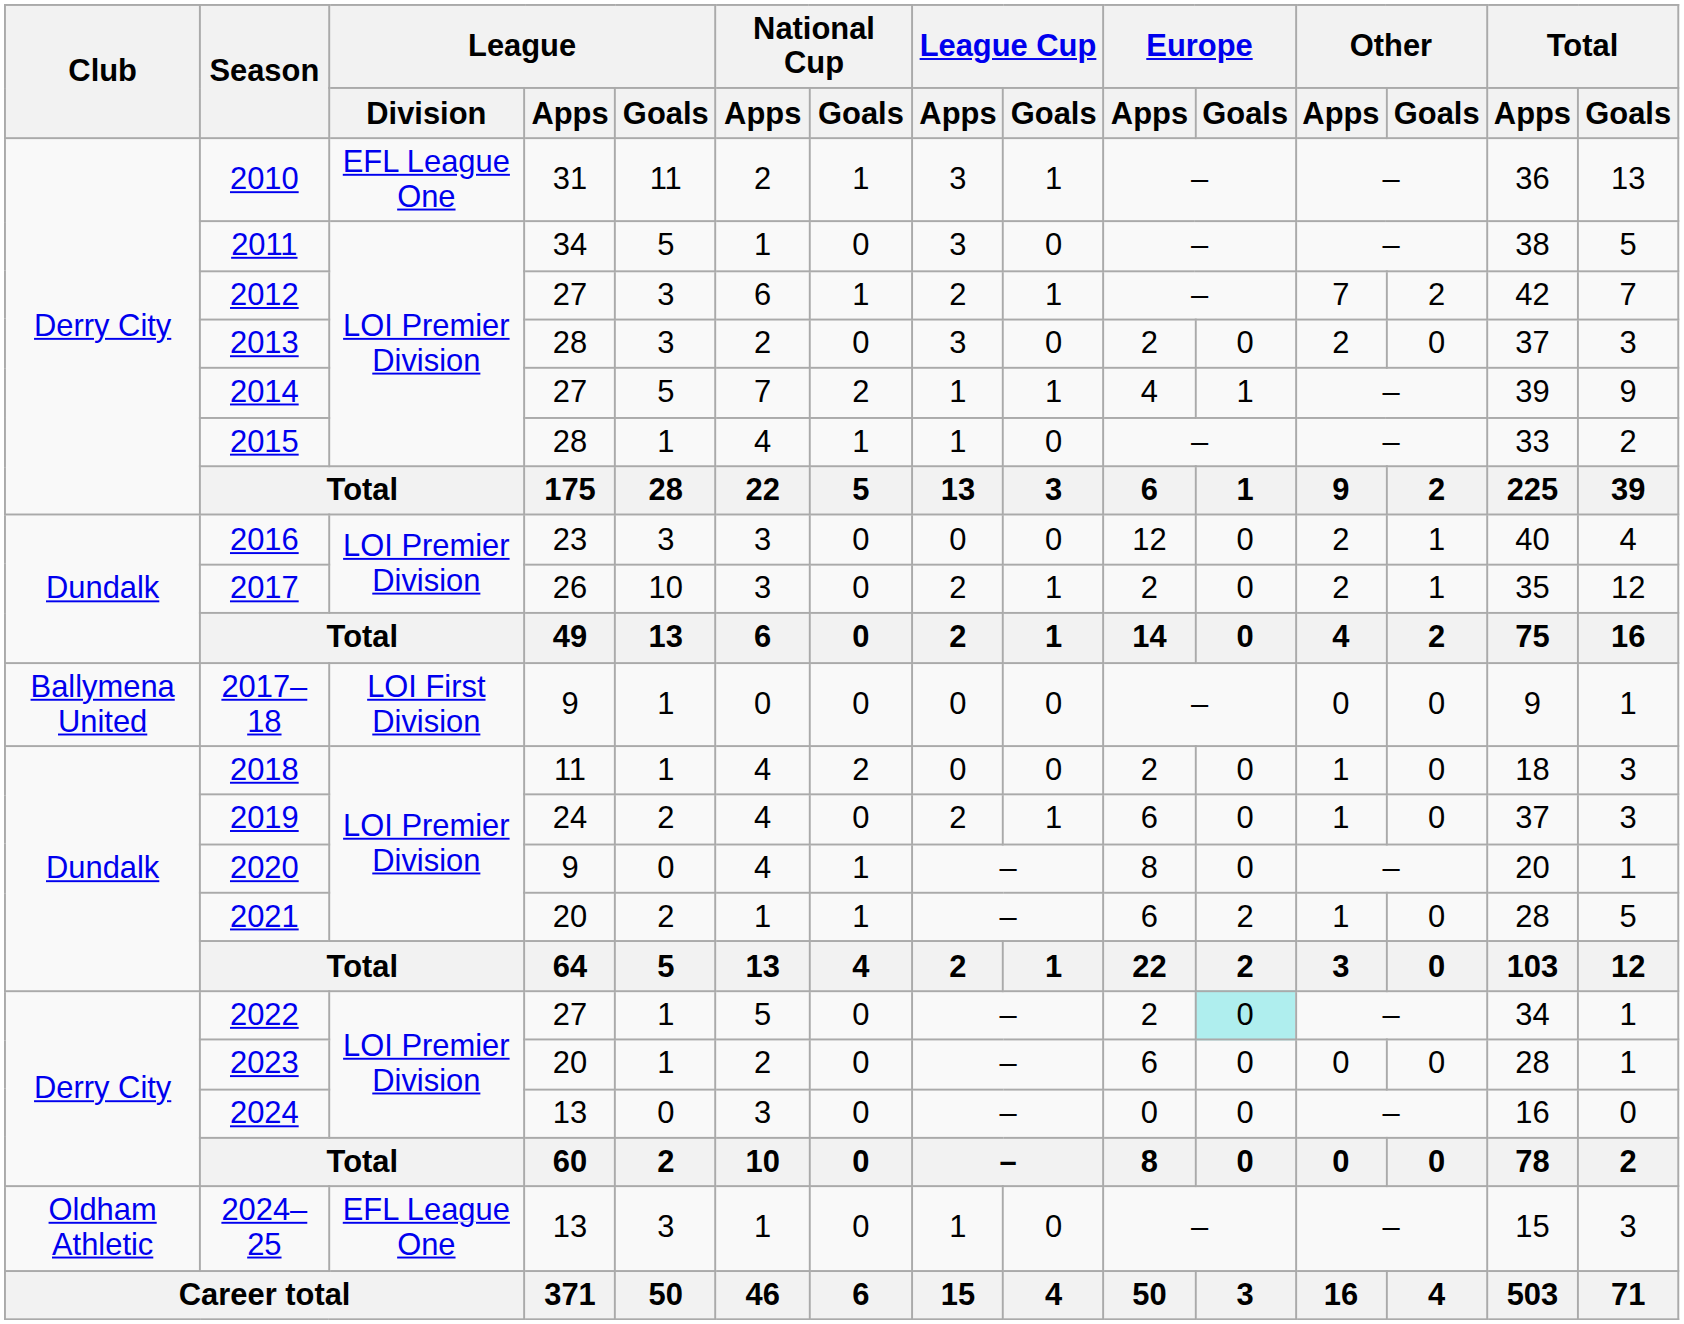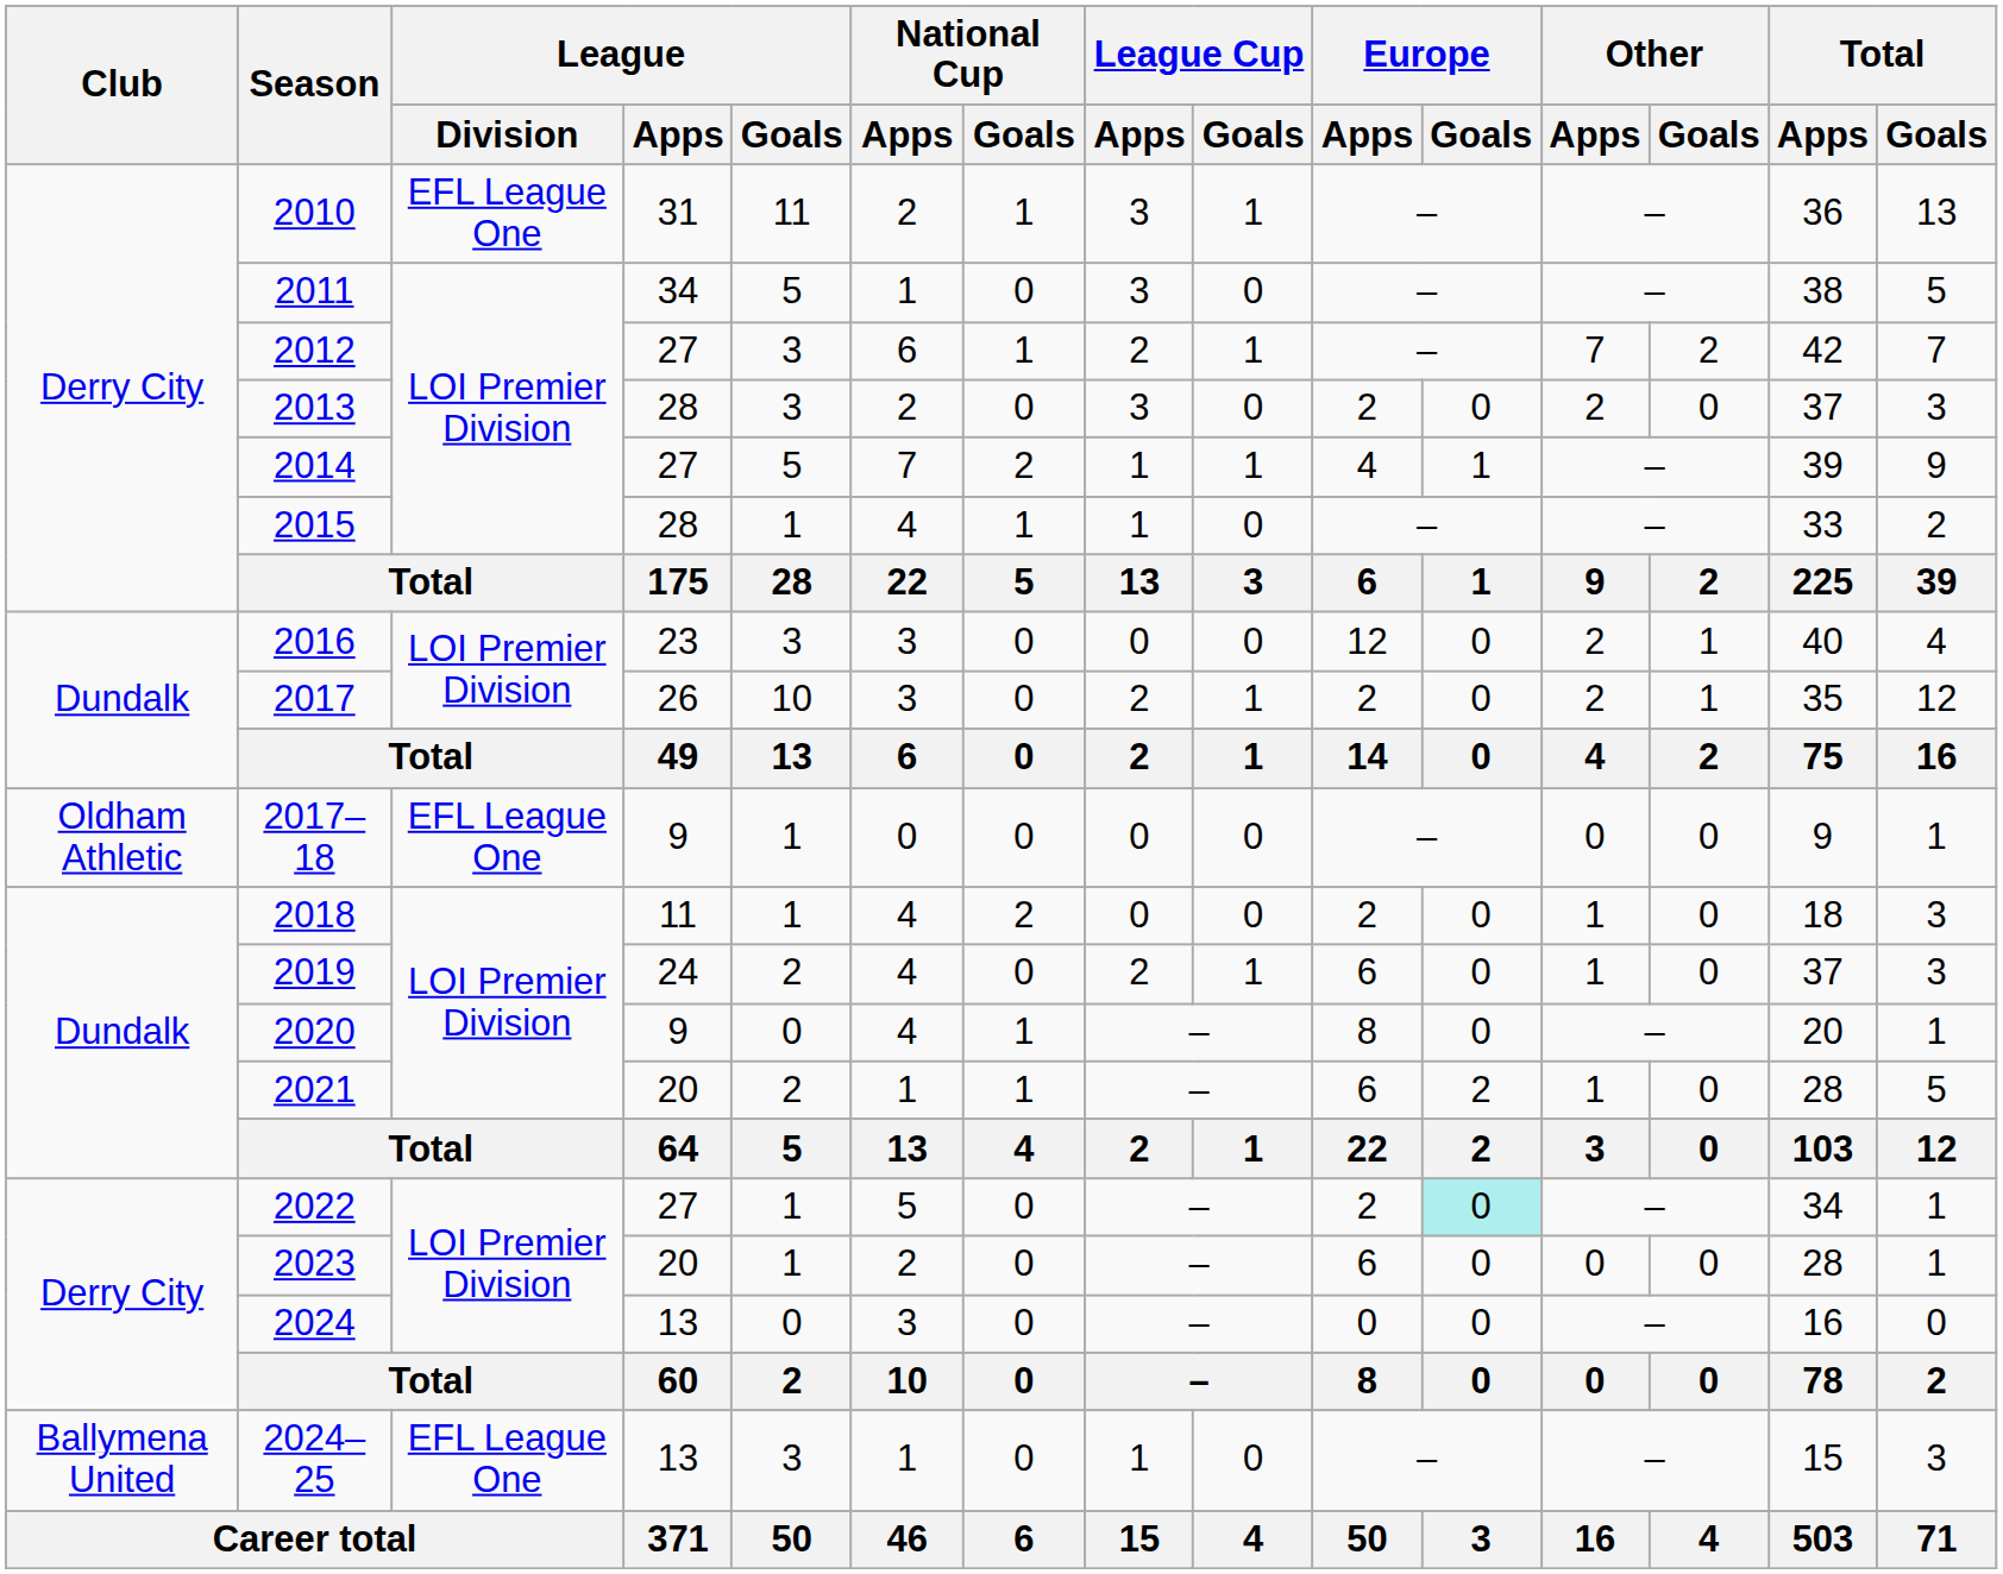2017–18 | Club: Ballymena United -> Oldham Athletic
2017–18 | League / Division: LOI First Division -> EFL League One
2024–25 | Club: Oldham Athletic -> Ballymena United
